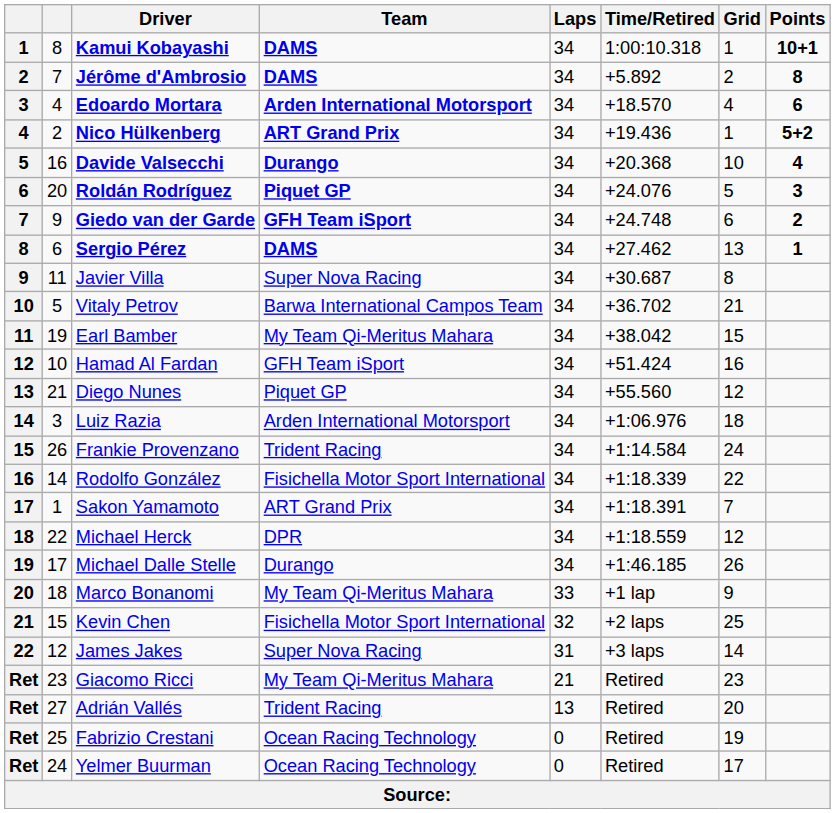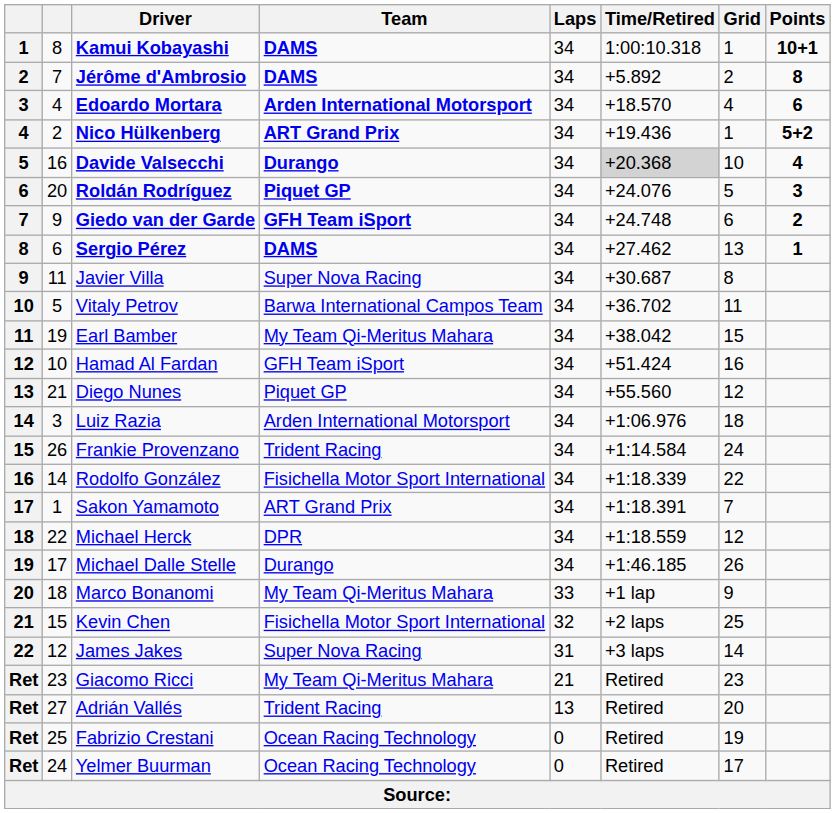Davide Valsecchi | Time/Retired: no background -> lightgrey background
Vitaly Petrov | Grid: 21 -> 11
